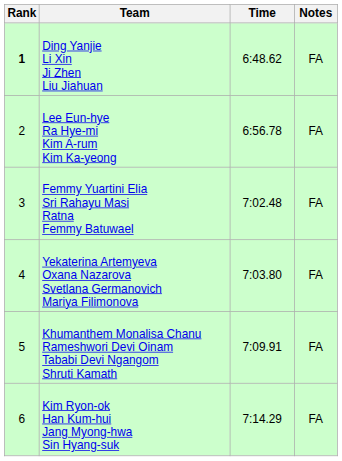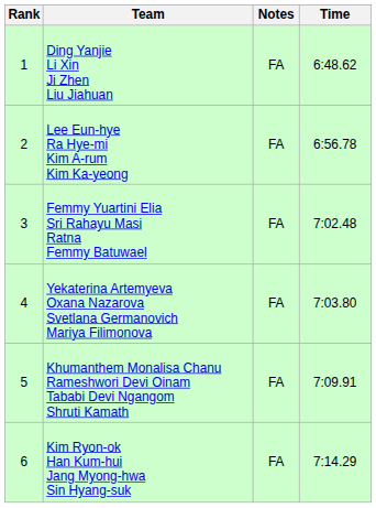columns swapped: Time <-> Notes
Ding Yanjie Li Xin Ji Zhen Liu Jiahuan | Rank: bold -> normal
